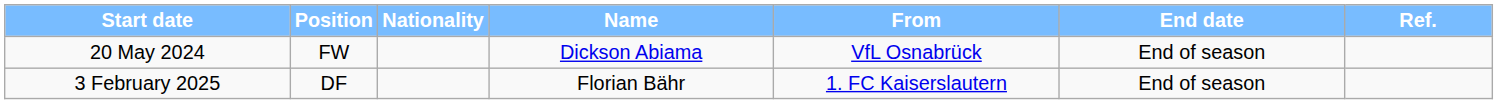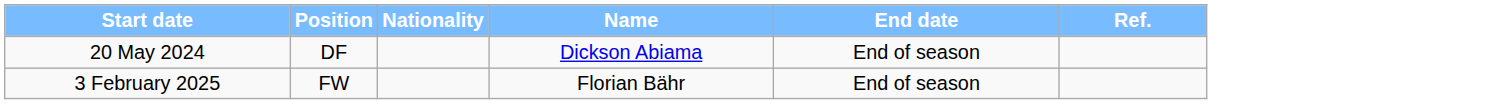- column: From | VfL Osnabrück | 1. FC Kaiserslautern
20 May 2024 | Position: FW -> DF
3 February 2025 | Position: DF -> FW
